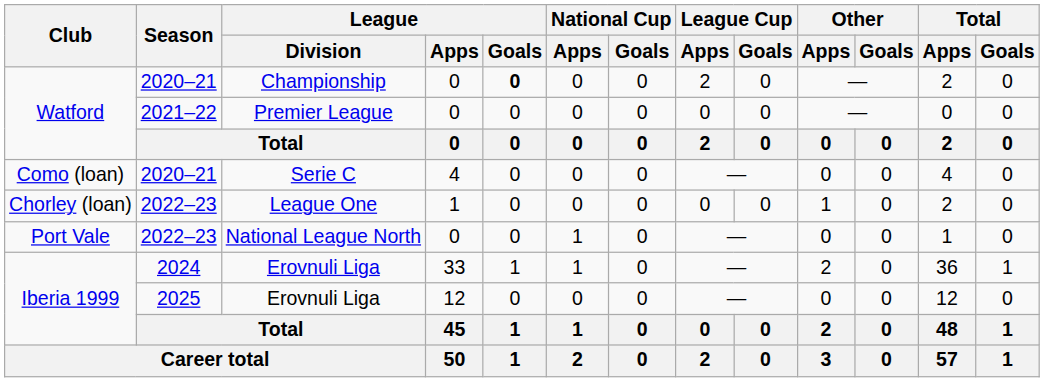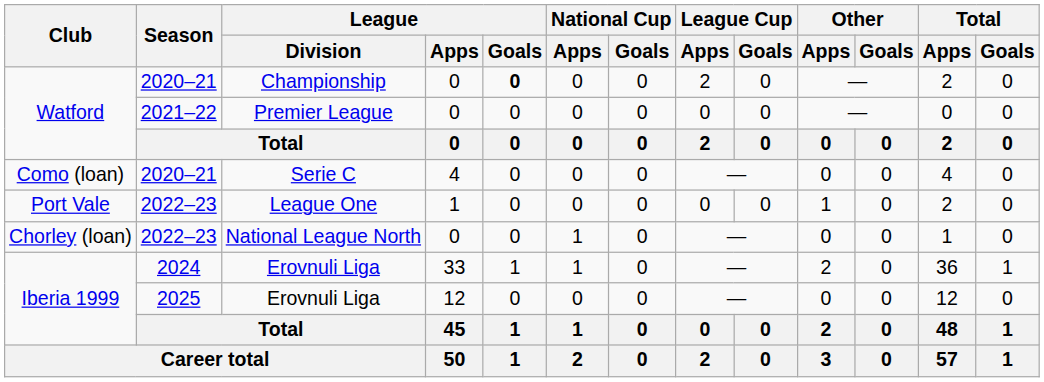League One | Club: Chorley (loan) -> Port Vale
National League North | Club: Port Vale -> Chorley (loan)
